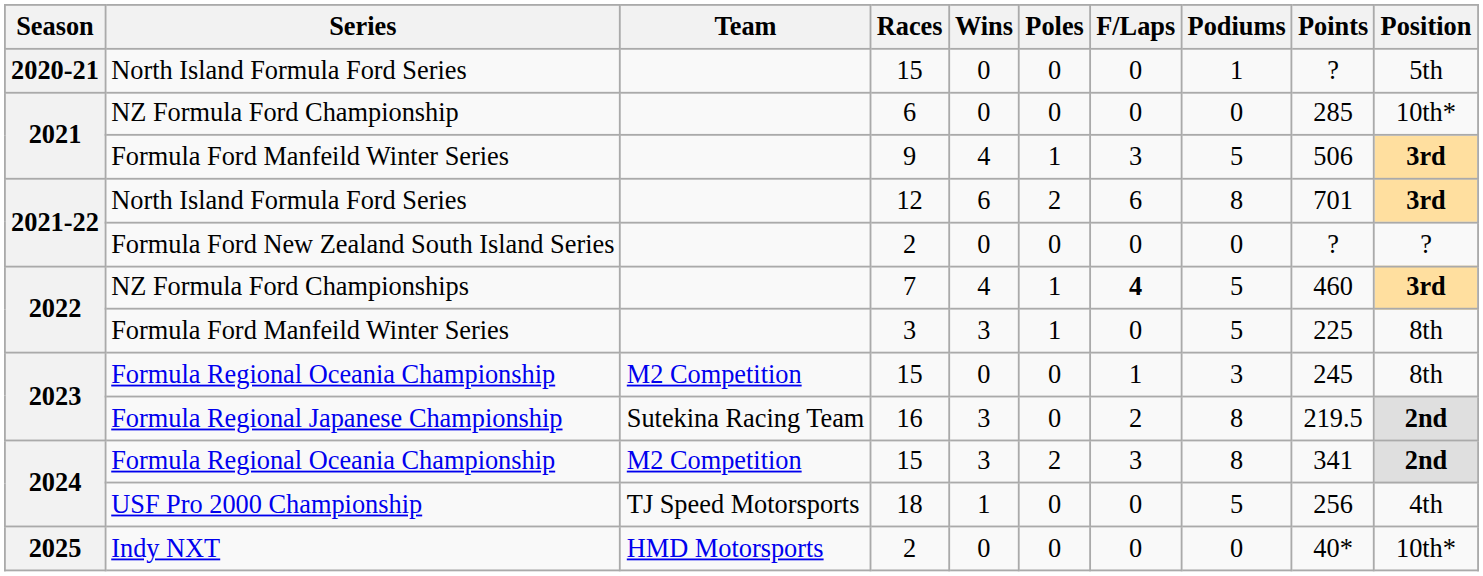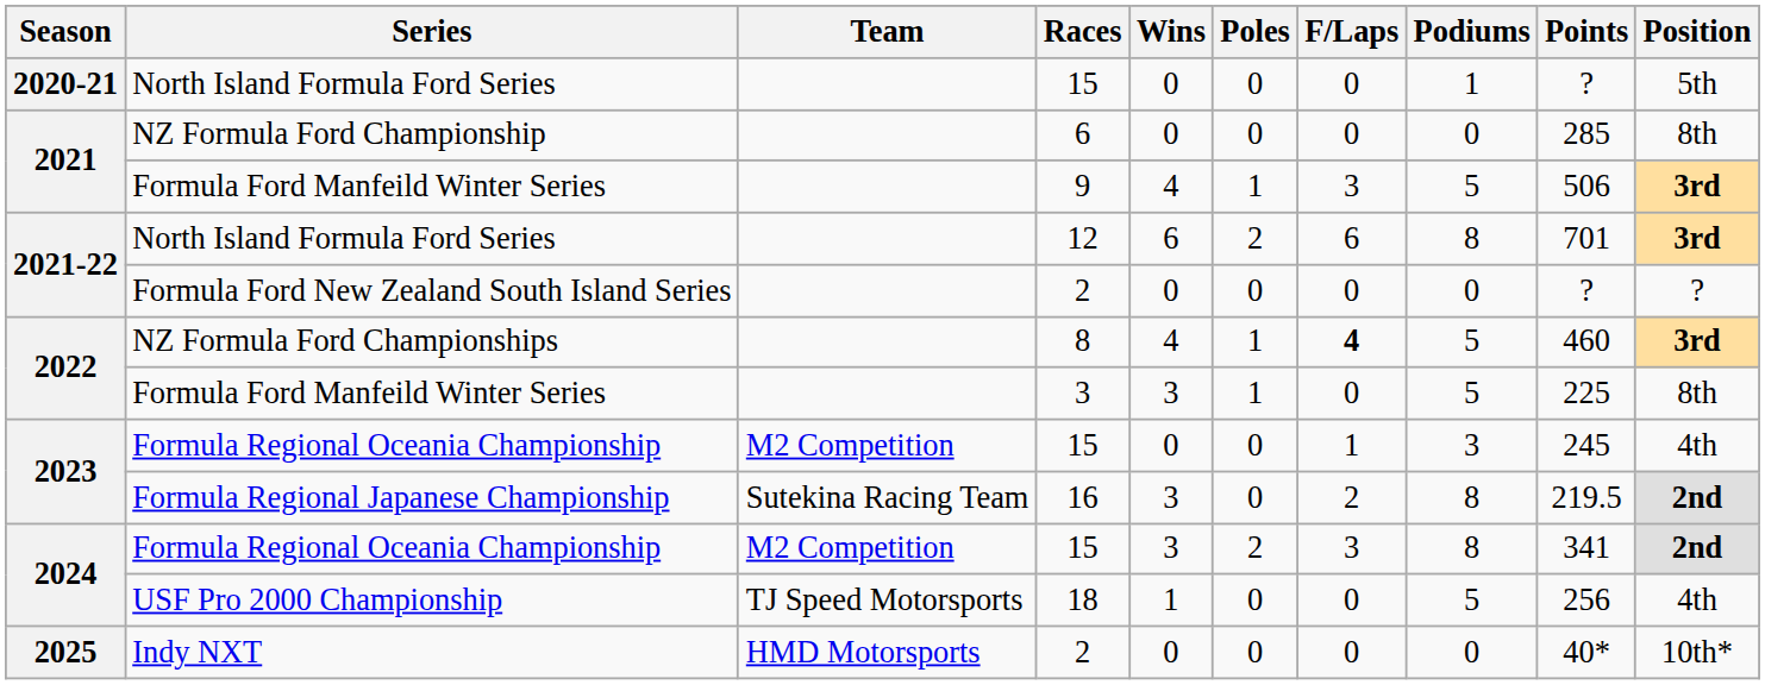NZ Formula Ford Championship | Position: 10th* -> 8th
NZ Formula Ford Championships | Races: 7 -> 8
2023 / Formula Regional Oceania Championship | Position: 8th -> 4th
